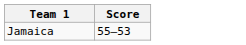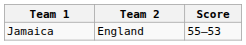+ column: Team 2 | England
